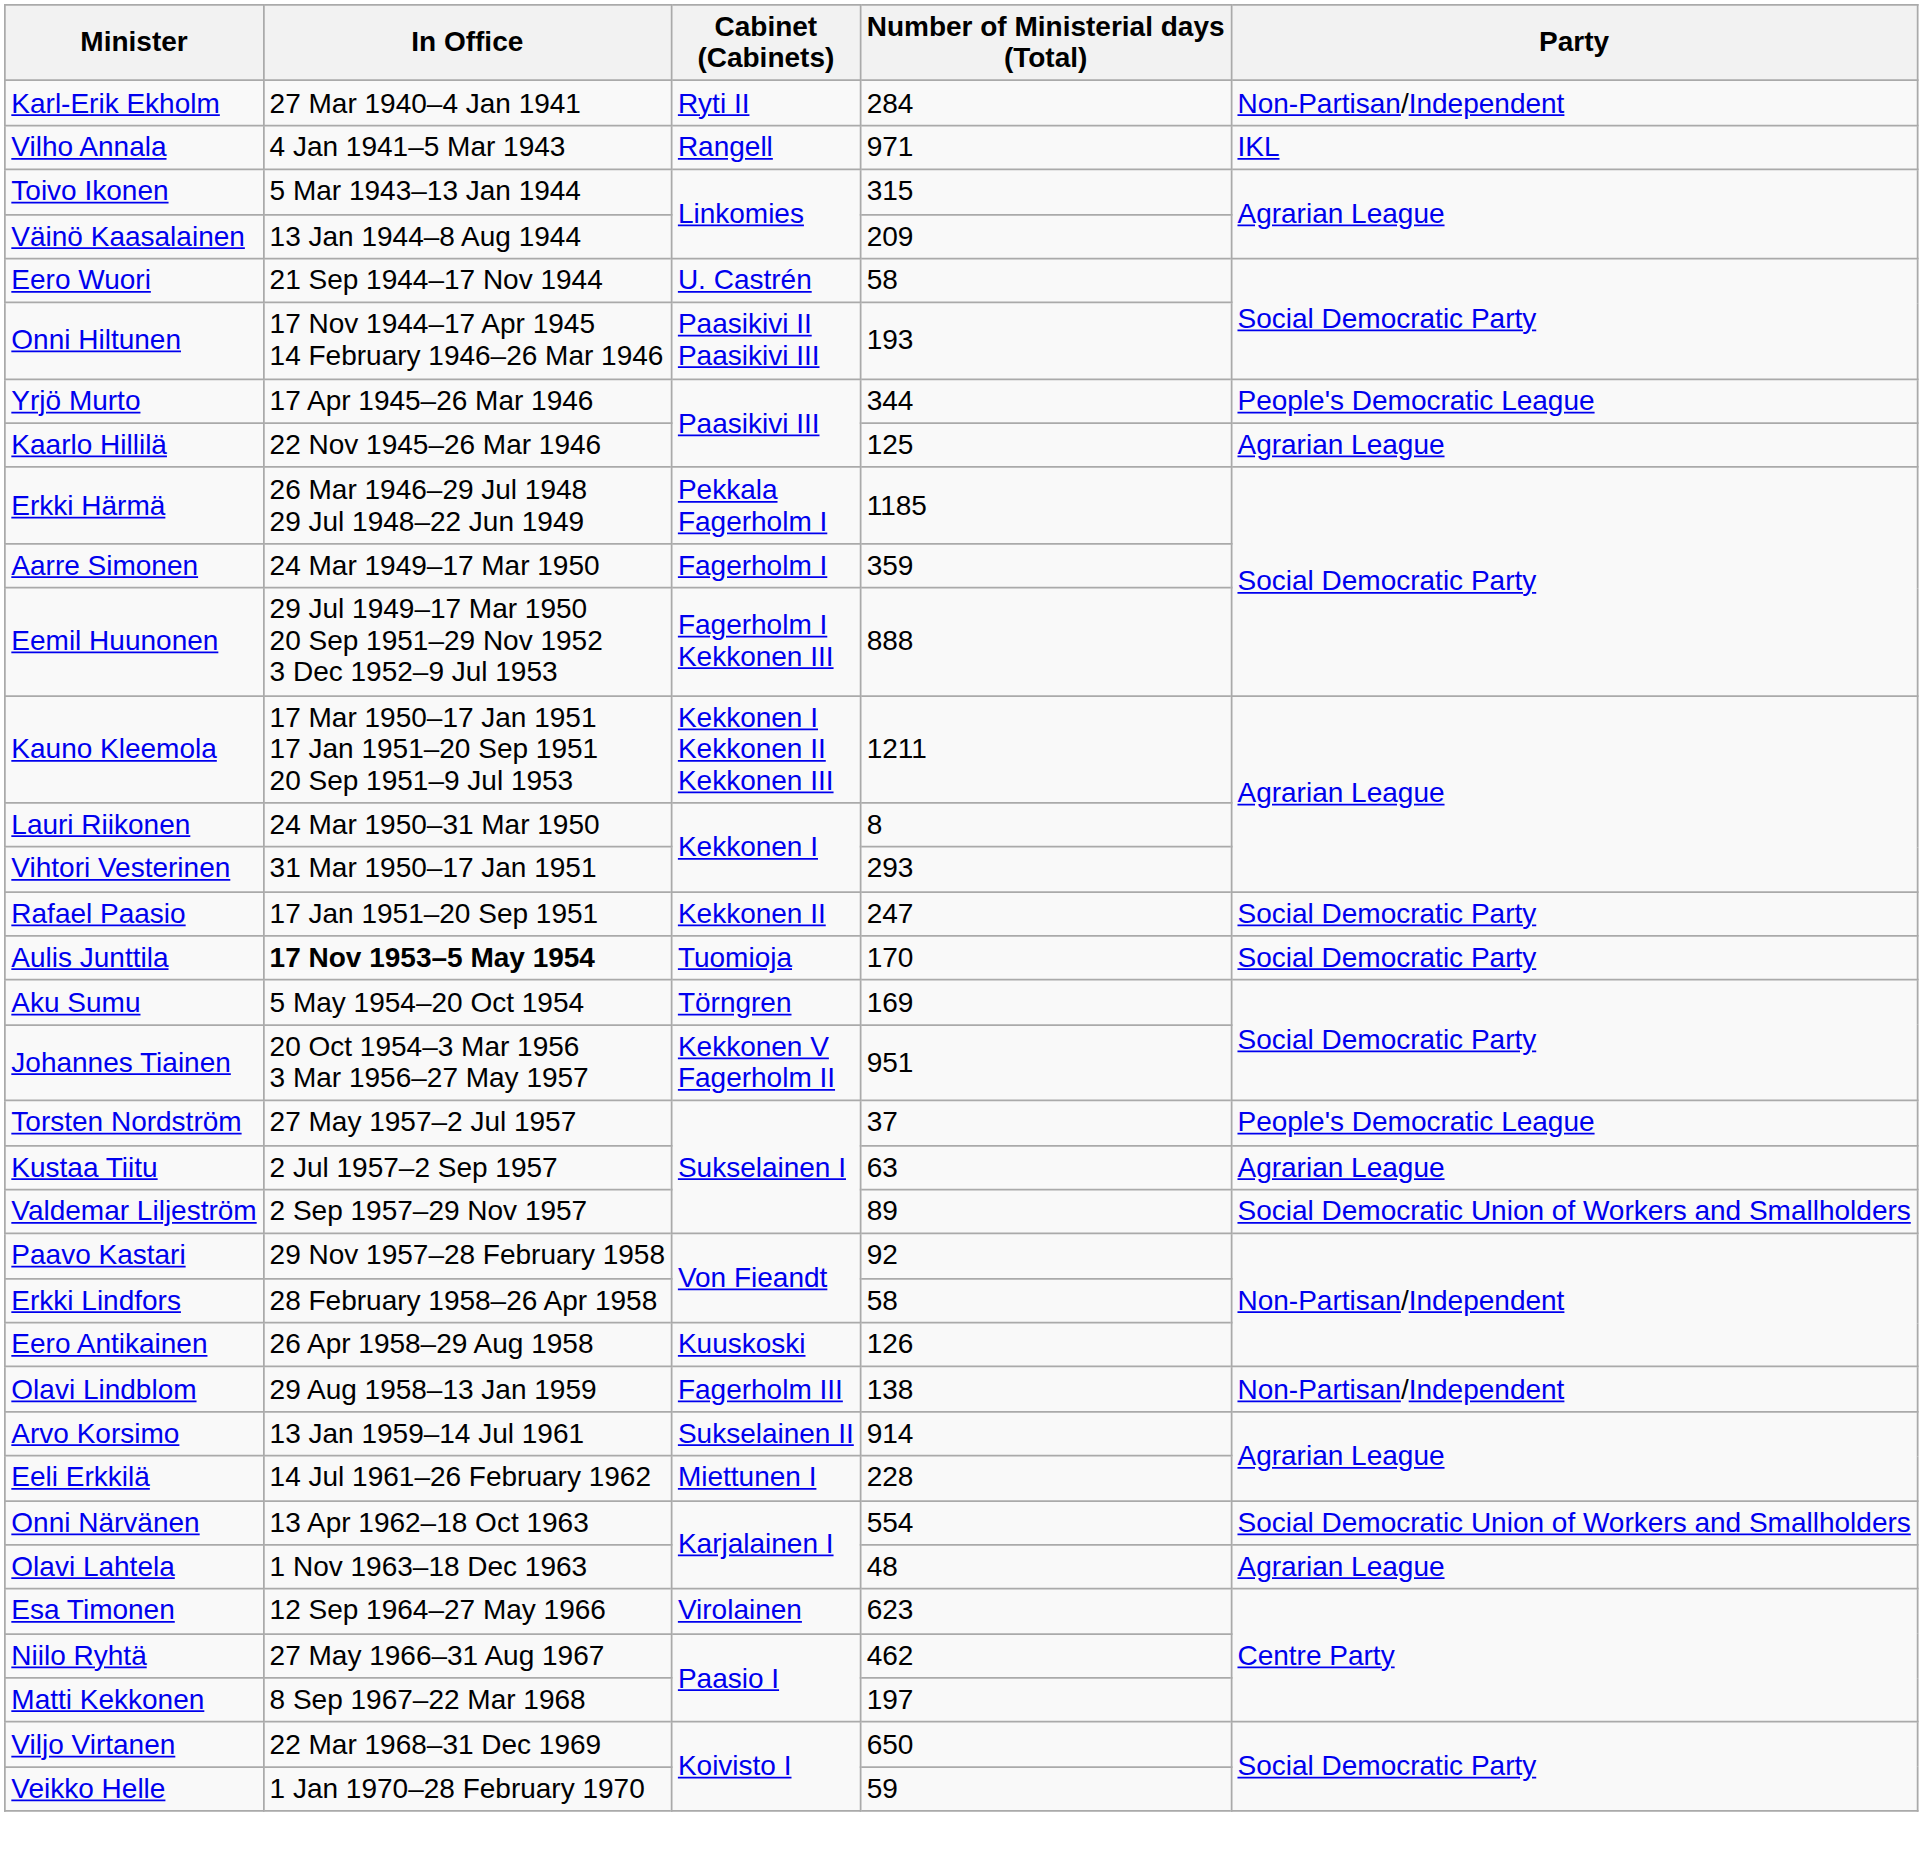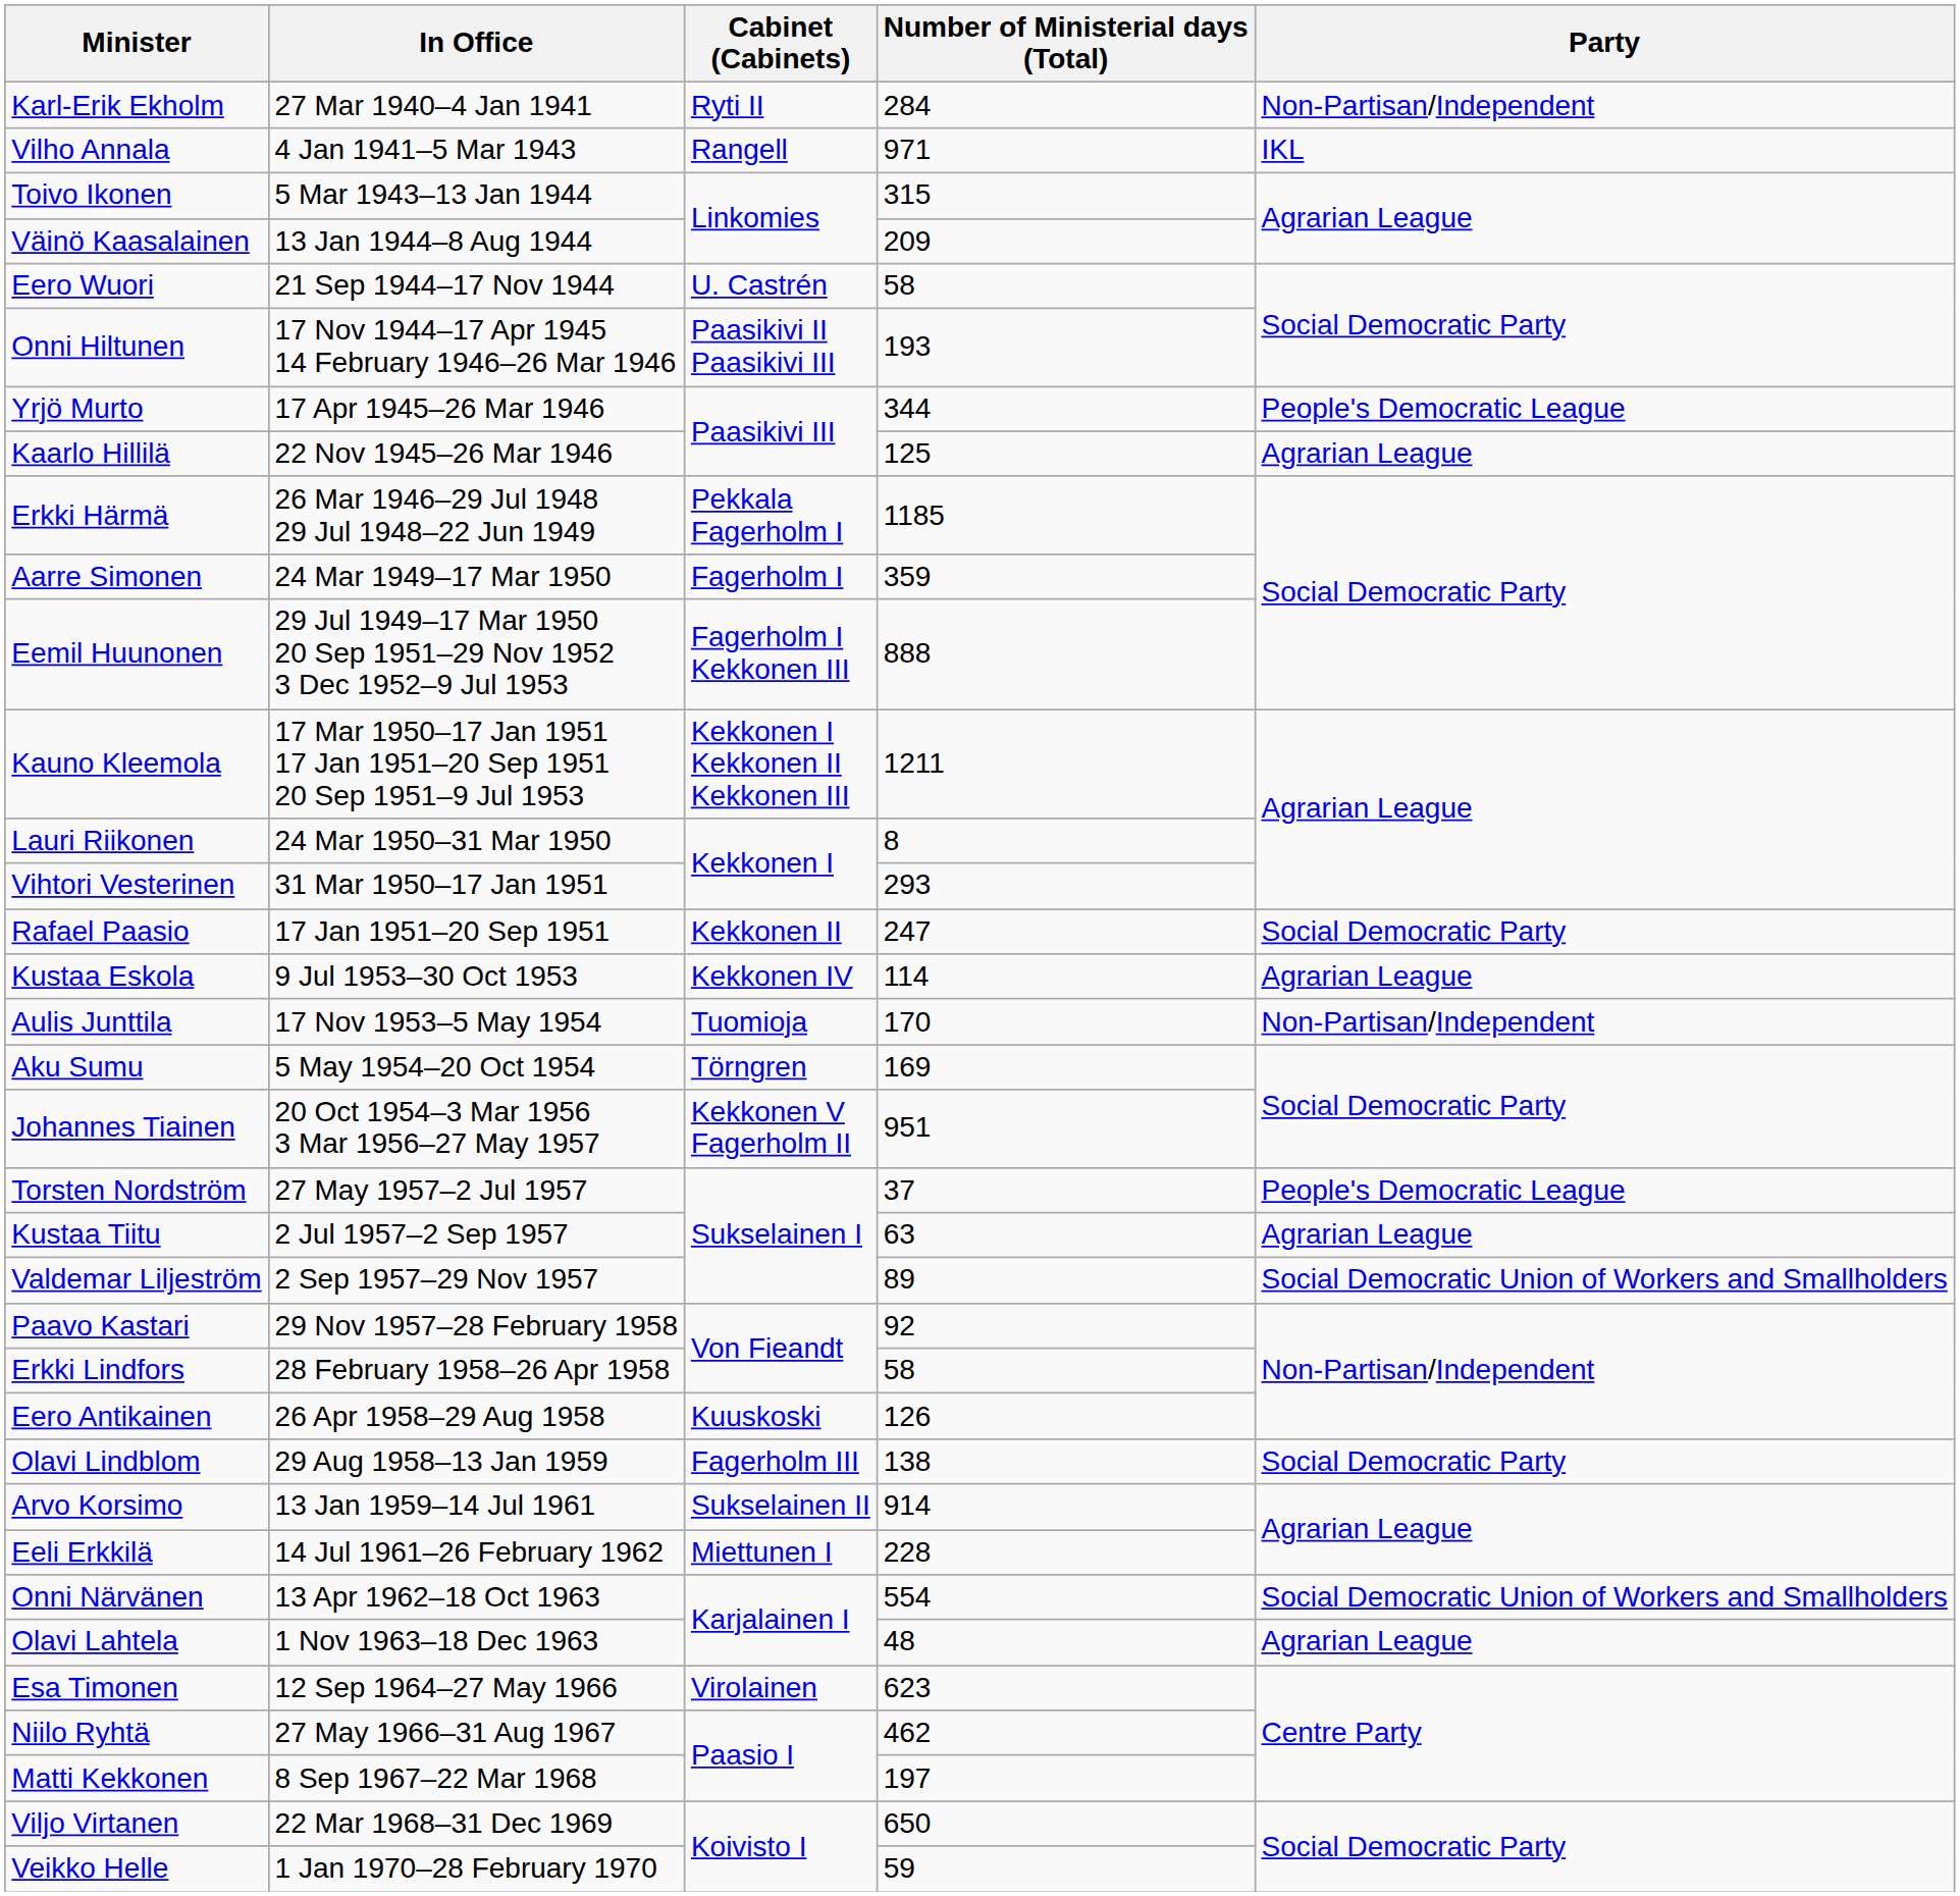+ row: Kustaa Eskola | 9 Jul 1953–30 Oct 1953 | Kekkonen IV | 114 | Agrarian League
Aulis Junttila | In Office: bold -> normal
Aulis Junttila | Party: Social Democratic Party -> Non-Partisan/Independent
Olavi Lindblom | Party: Non-Partisan/Independent -> Social Democratic Party
